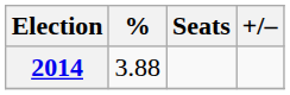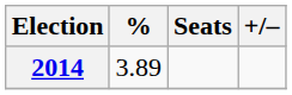2014 | %: 3.88 -> 3.89
